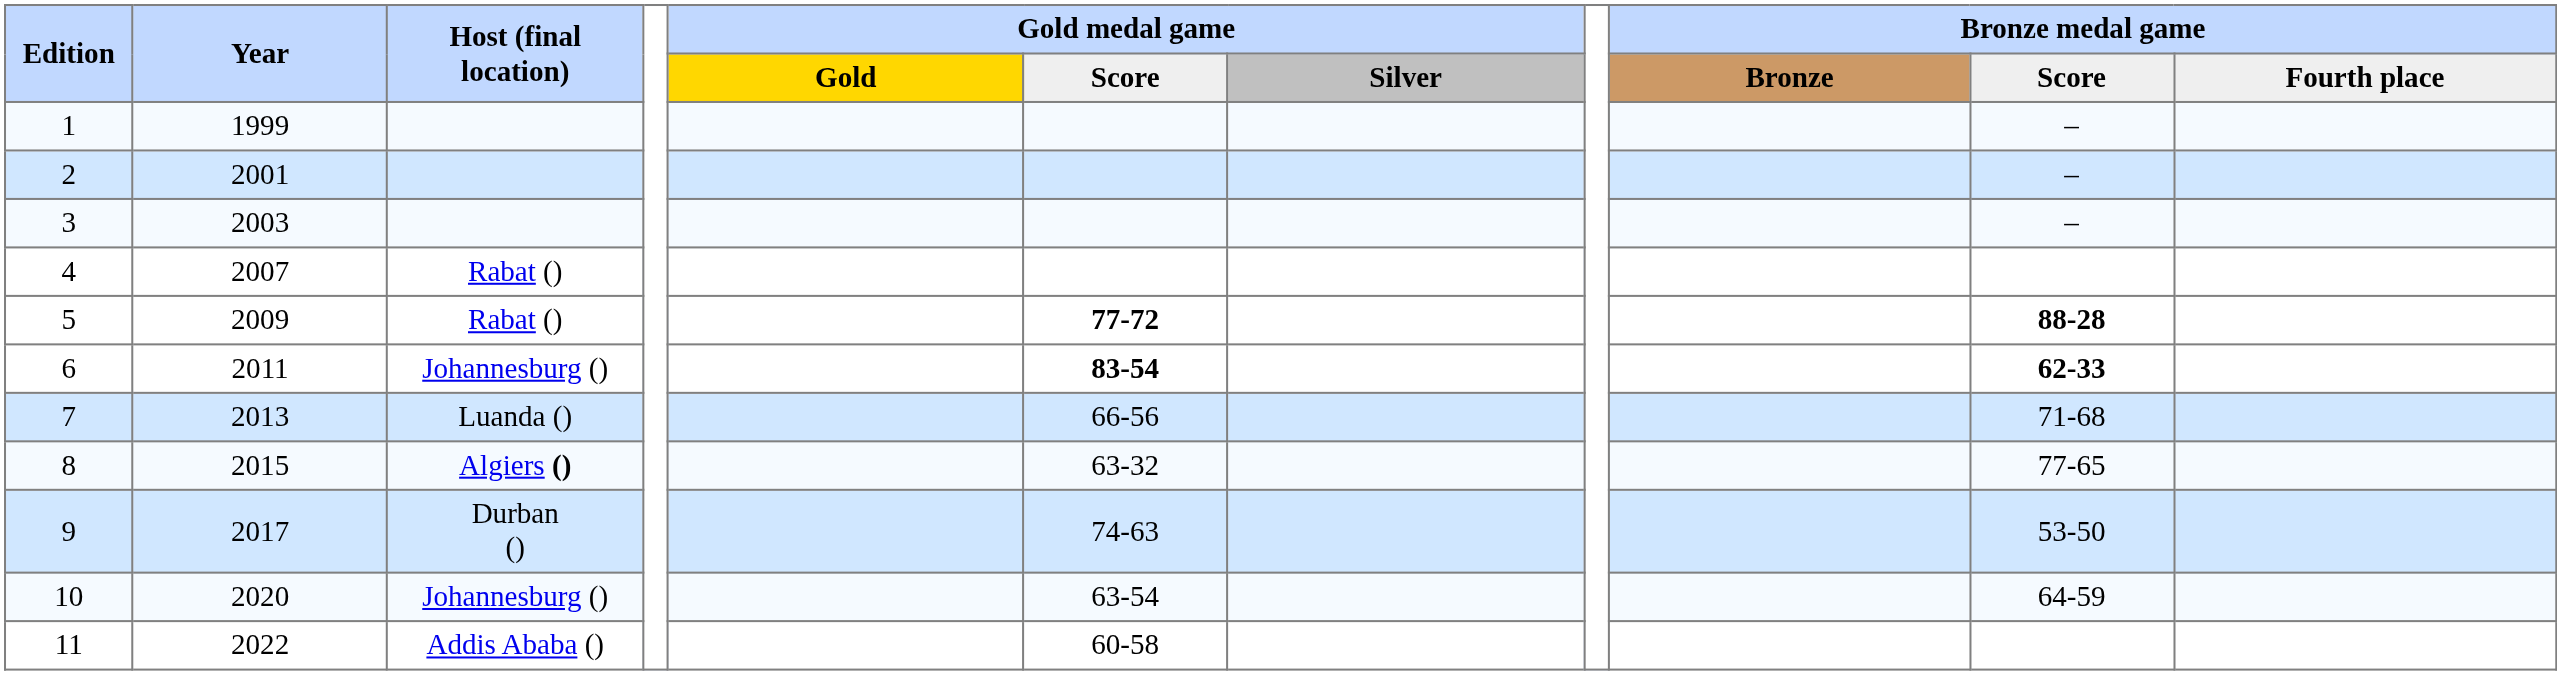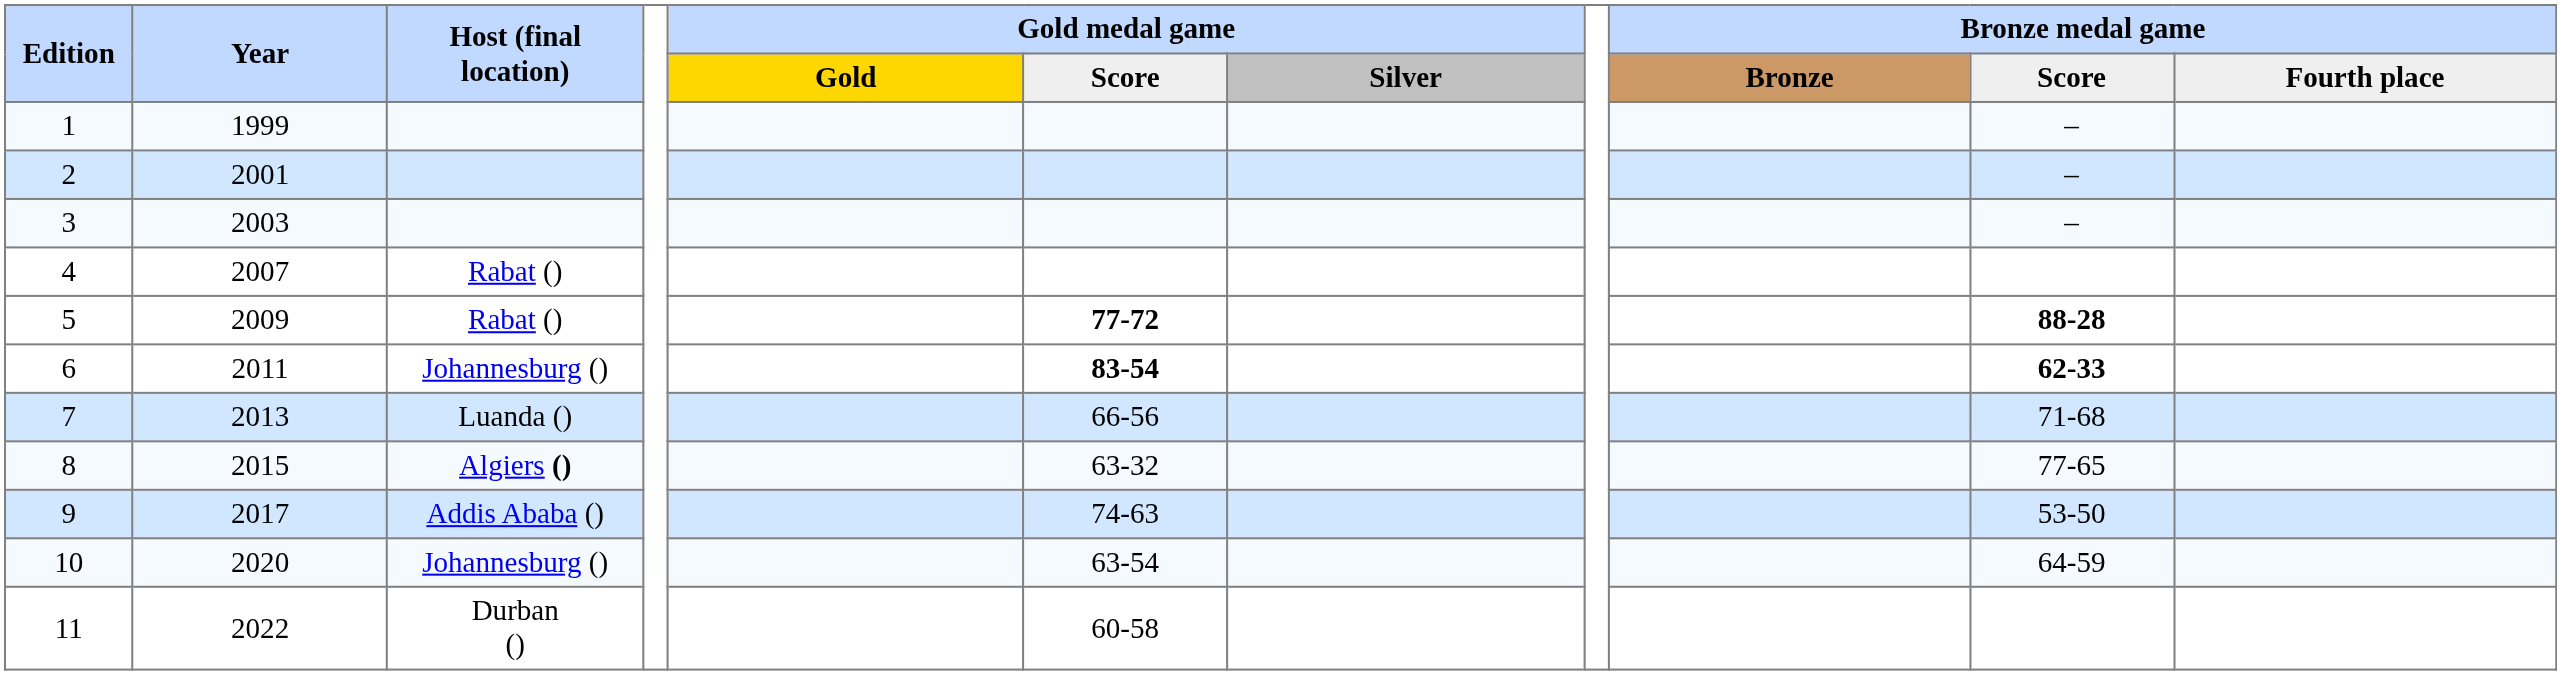9 | Host (final location): Durban () -> Addis Ababa ()
11 | Host (final location): Addis Ababa () -> Durban ()
